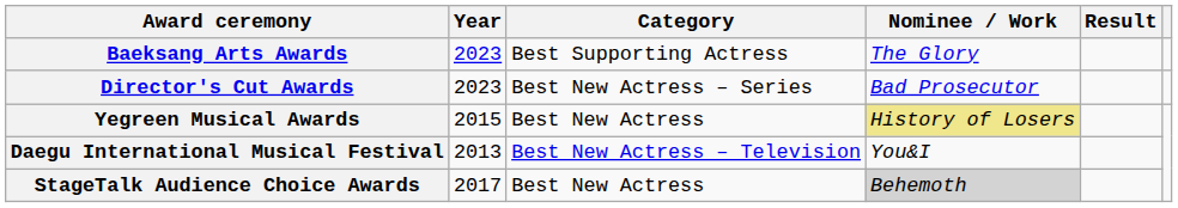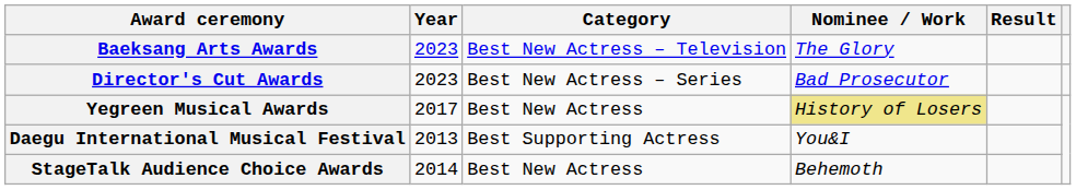Baeksang Arts Awards | Category: Best Supporting Actress -> Best New Actress – Television
Yegreen Musical Awards | Year: 2015 -> 2017
Daegu International Musical Festival | Category: Best New Actress – Television -> Best Supporting Actress
StageTalk Audience Choice Awards | Year: 2017 -> 2014
StageTalk Audience Choice Awards | Nominee / Work: lightgrey background -> no background
